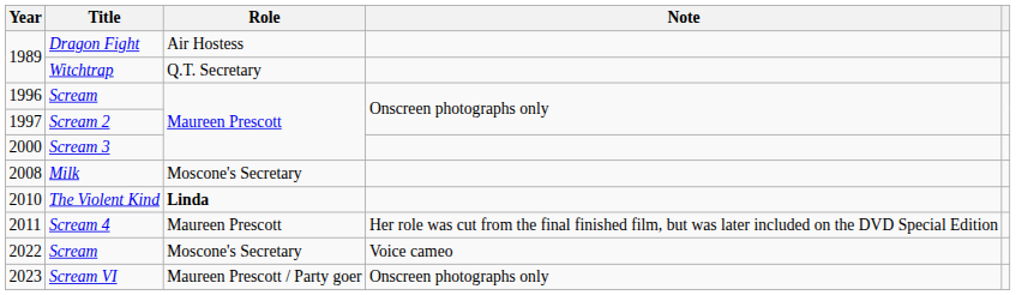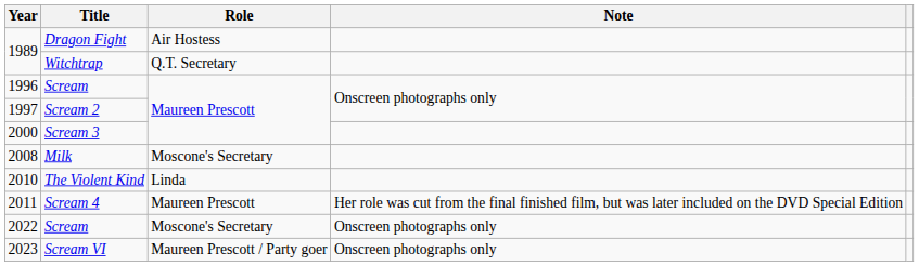The Violent Kind | Role: bold -> normal
2022 / Scream | Note: Voice cameo -> Onscreen photographs only
